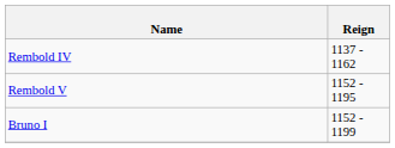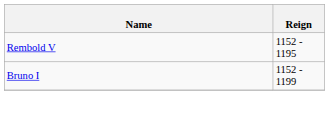- row: Rembold IV | 1137 - 1162
